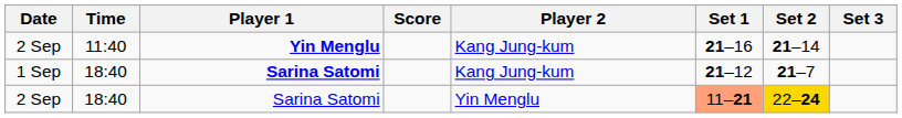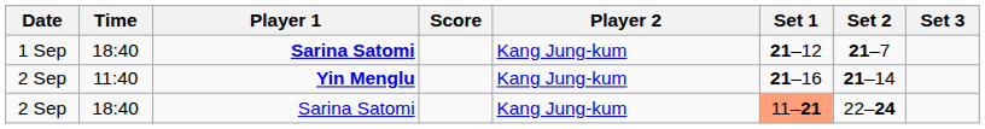rows swapped: 1 Sep <-> 2 Sep / 11:40
2 Sep / 18:40 | Player 2: Yin Menglu -> Kang Jung-kum
2 Sep / 18:40 | Set 2: gold background -> no background
